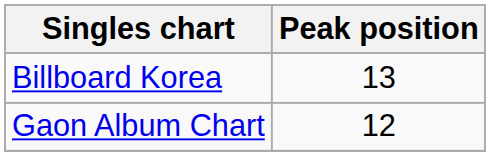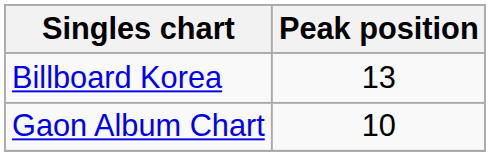Gaon Album Chart | Peak position: 12 -> 10
